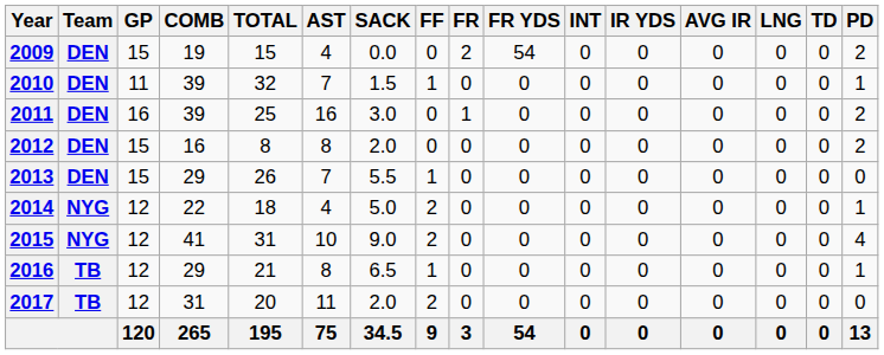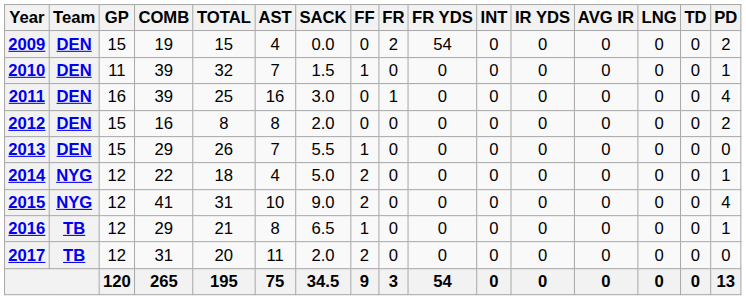2011 | PD: 2 -> 4
